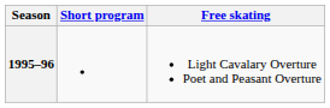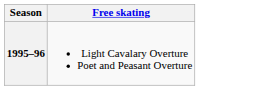- column: Short program
